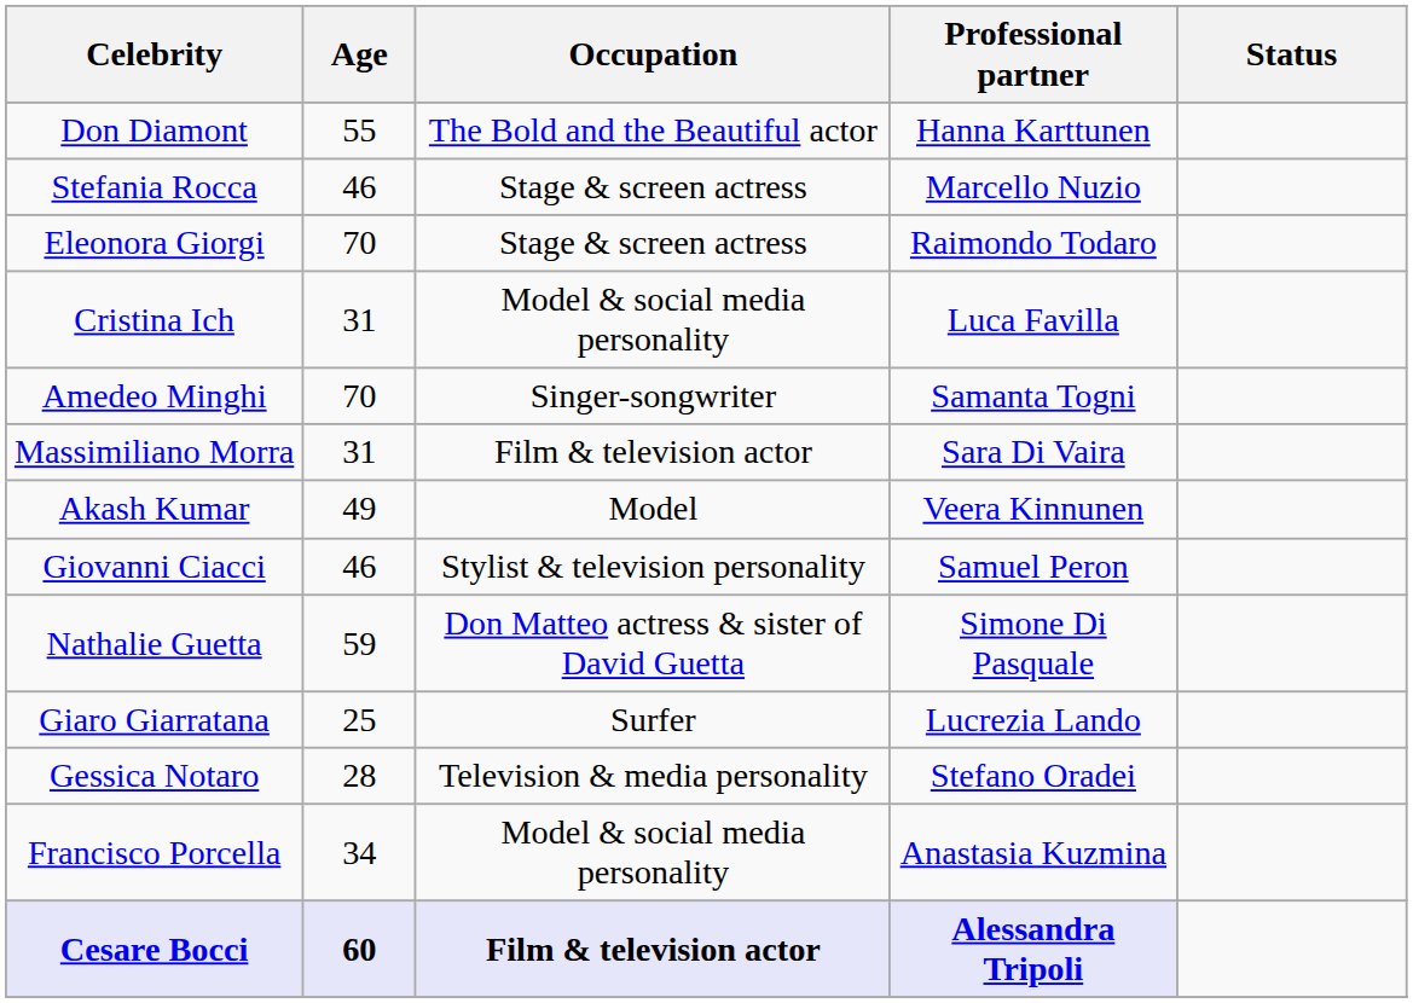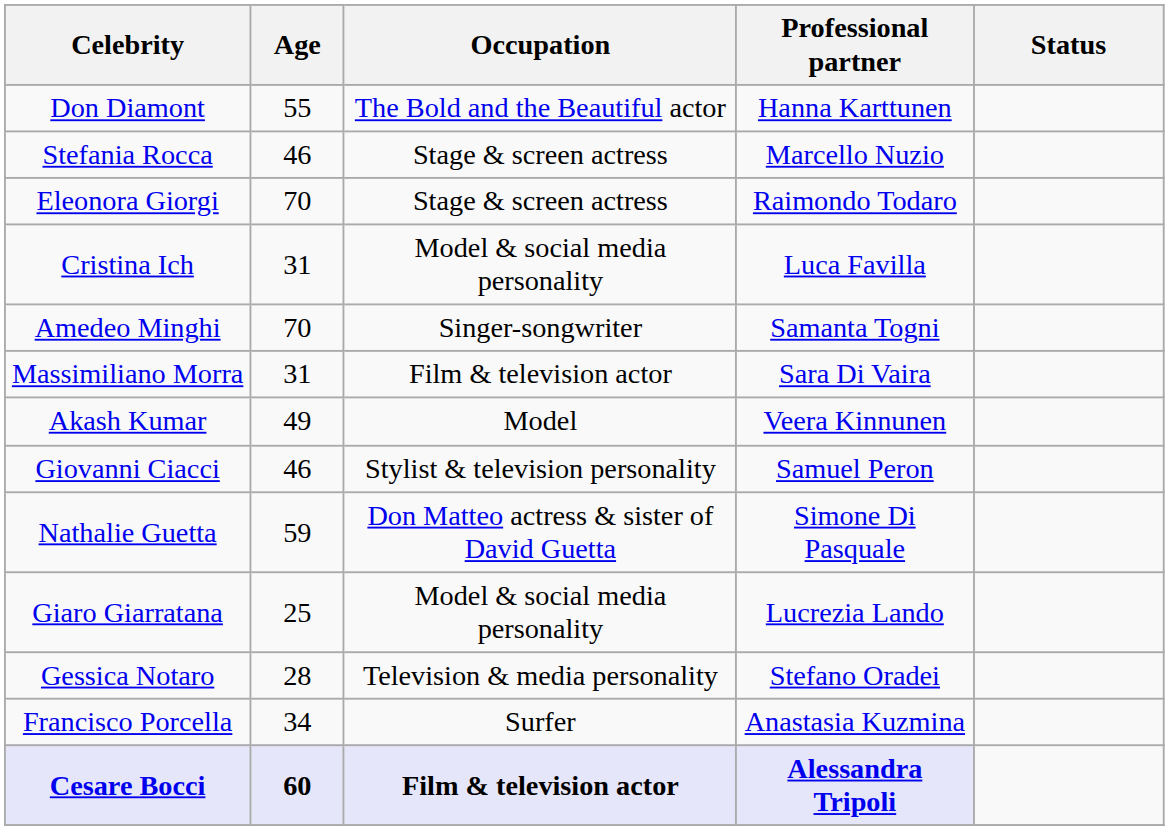Giaro Giarratana | Occupation: Surfer -> Model & social media personality
Francisco Porcella | Occupation: Model & social media personality -> Surfer
